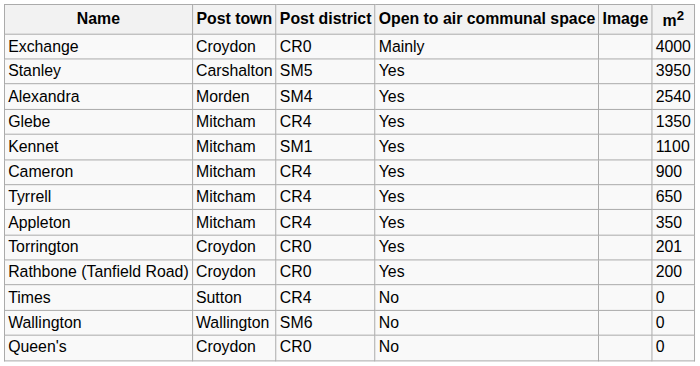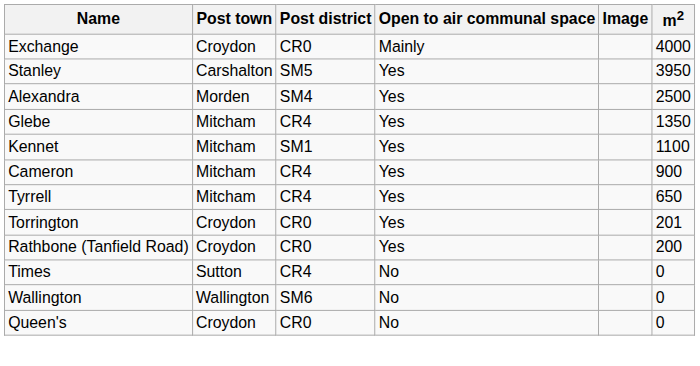Alexandra | m2: 2540 -> 2500
- row: Appleton | Mitcham | CR4 | Yes | 350
